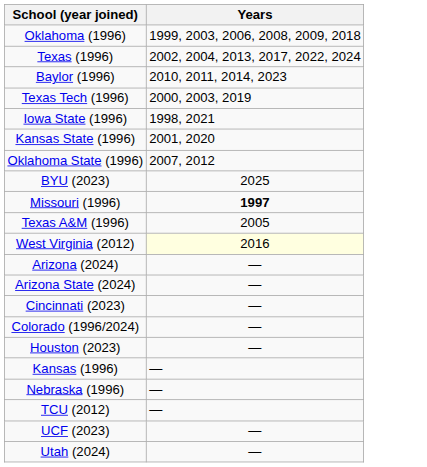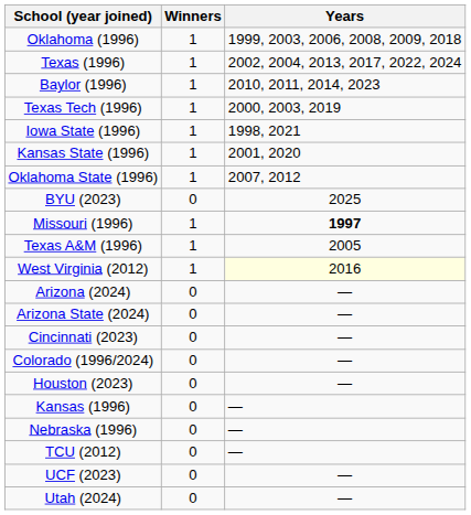+ column: Winners | 1 | 1 | 1 | 1 | 1 | 1 | 1 | 0 | 1 | 1 | 1 | 0 | 0 | 0 | 0 | 0 | 0 | 0 | 0 | 0 | 0
